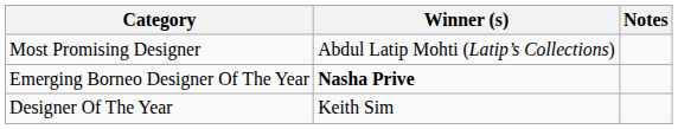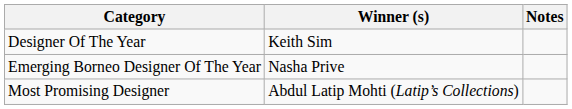rows swapped: Designer Of The Year <-> Most Promising Designer
Emerging Borneo Designer Of The Year | Winner (s): bold -> normal
